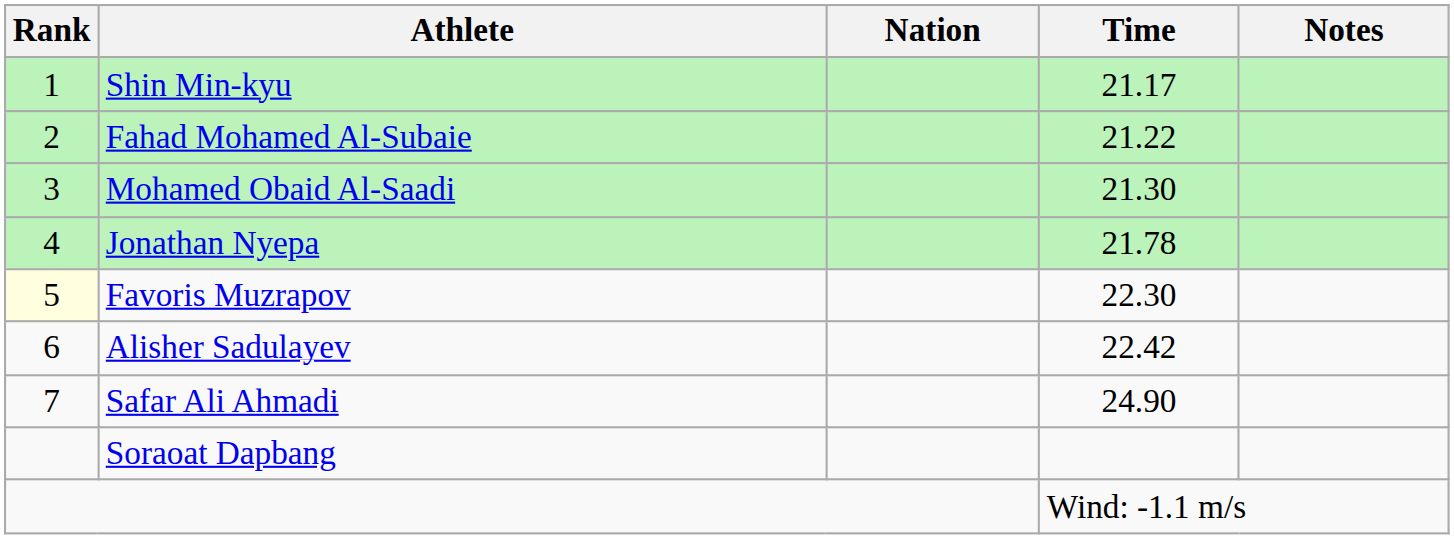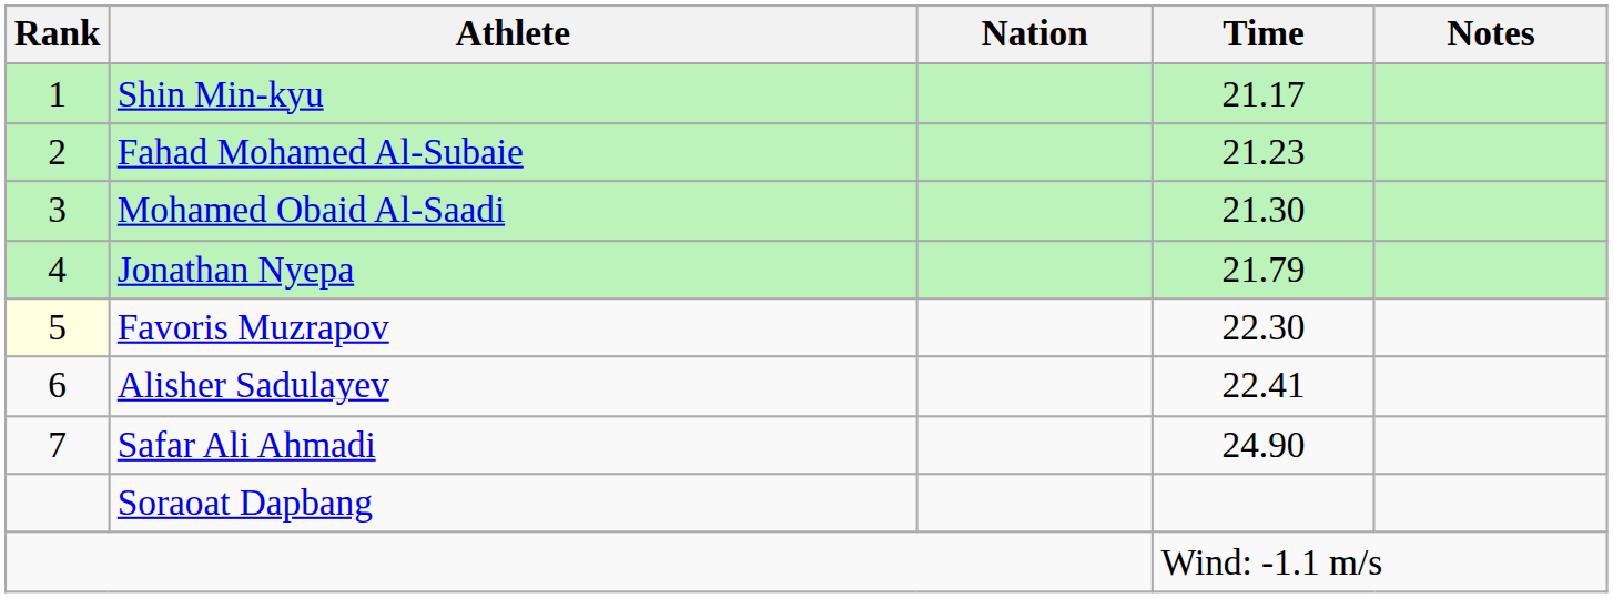Fahad Mohamed Al-Subaie | Time: 21.22 -> 21.23
Jonathan Nyepa | Time: 21.78 -> 21.79
Alisher Sadulayev | Time: 22.42 -> 22.41
